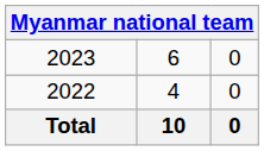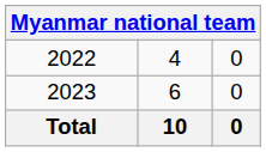rows swapped: 2022 <-> 2023
